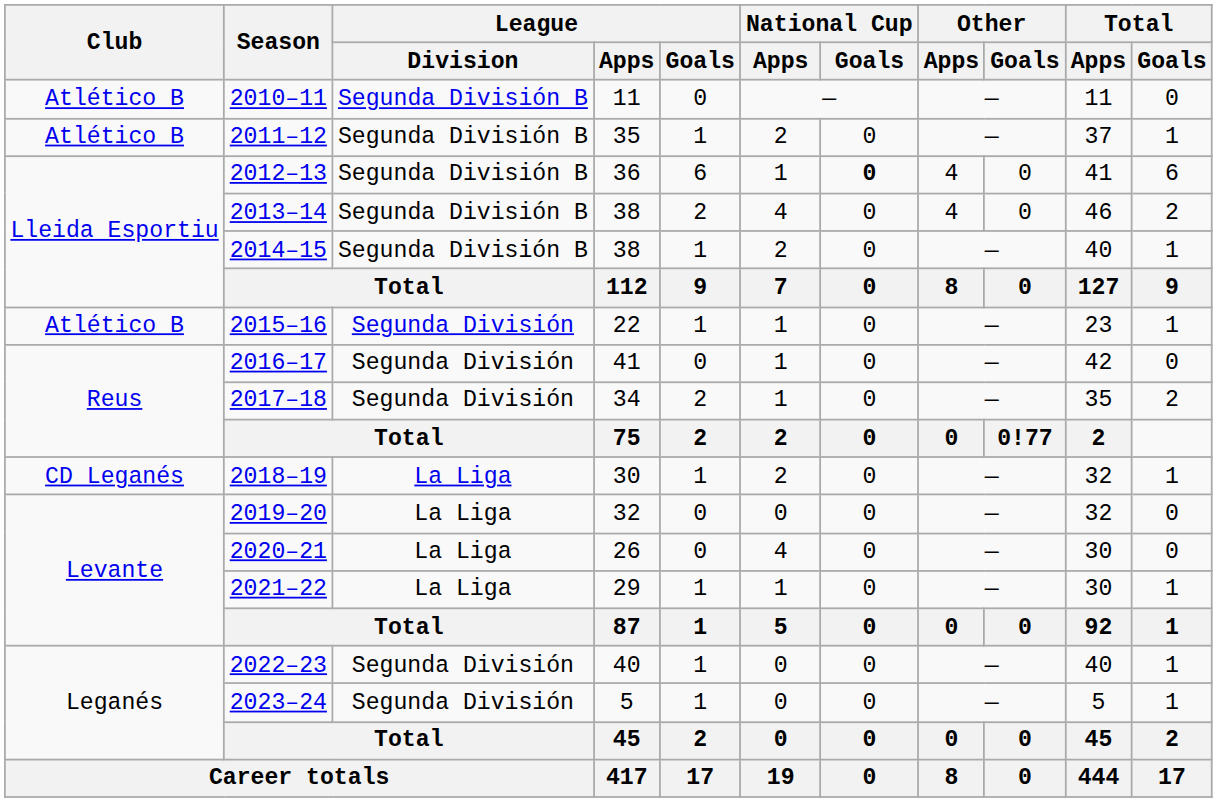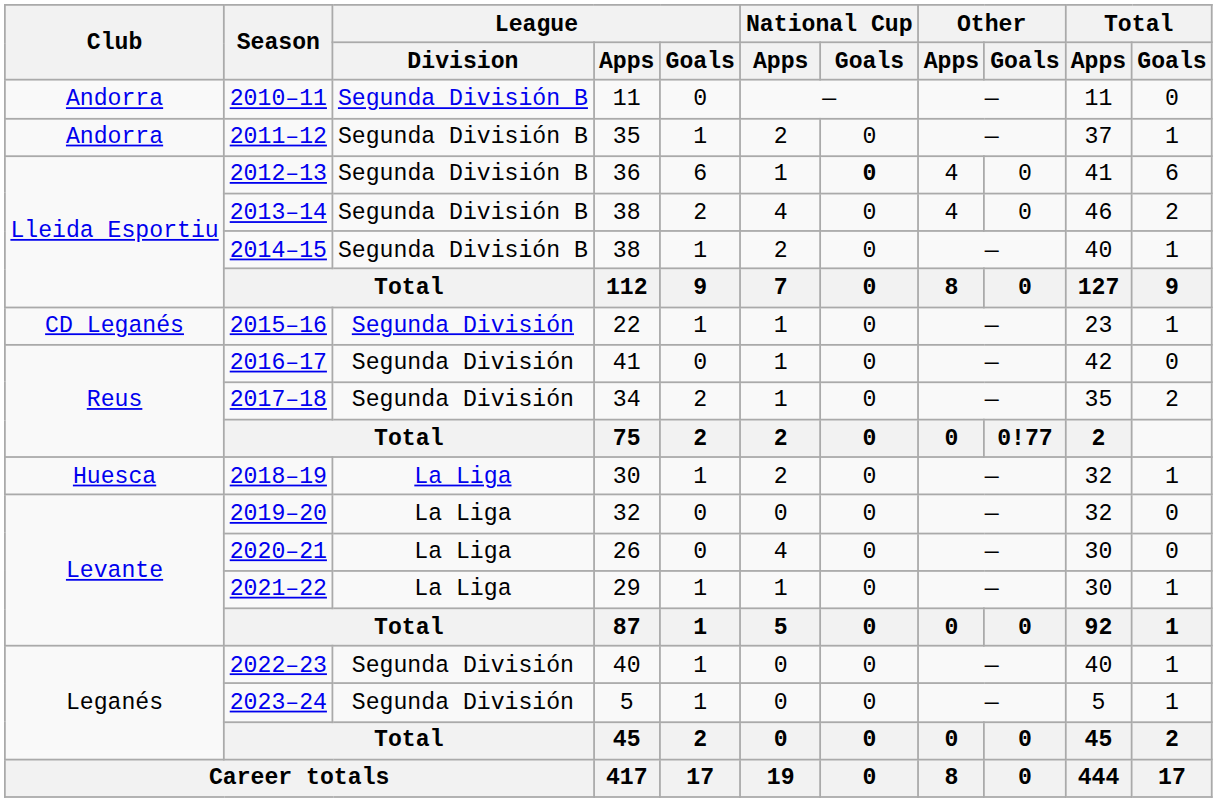2010–11 | Club: Atlético B -> Andorra
2011–12 | Club: Atlético B -> Andorra
2015–16 | Club: Atlético B -> CD Leganés
2018–19 | Club: CD Leganés -> Huesca
